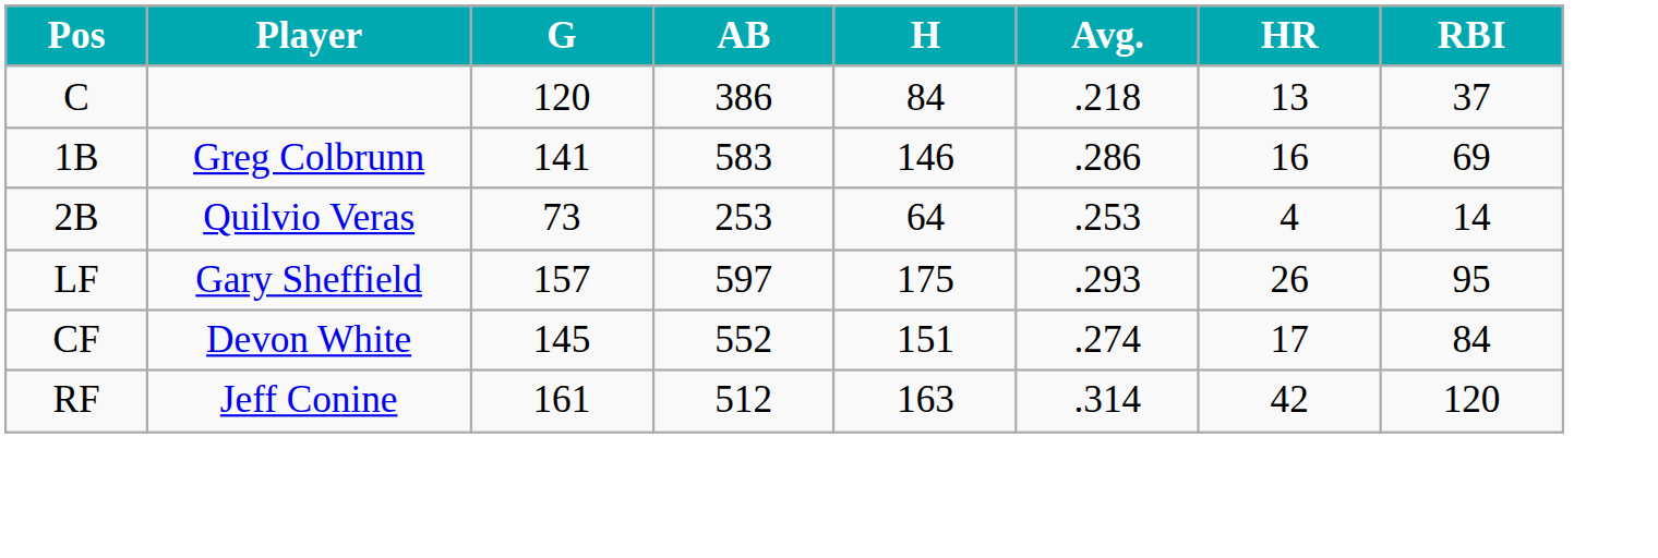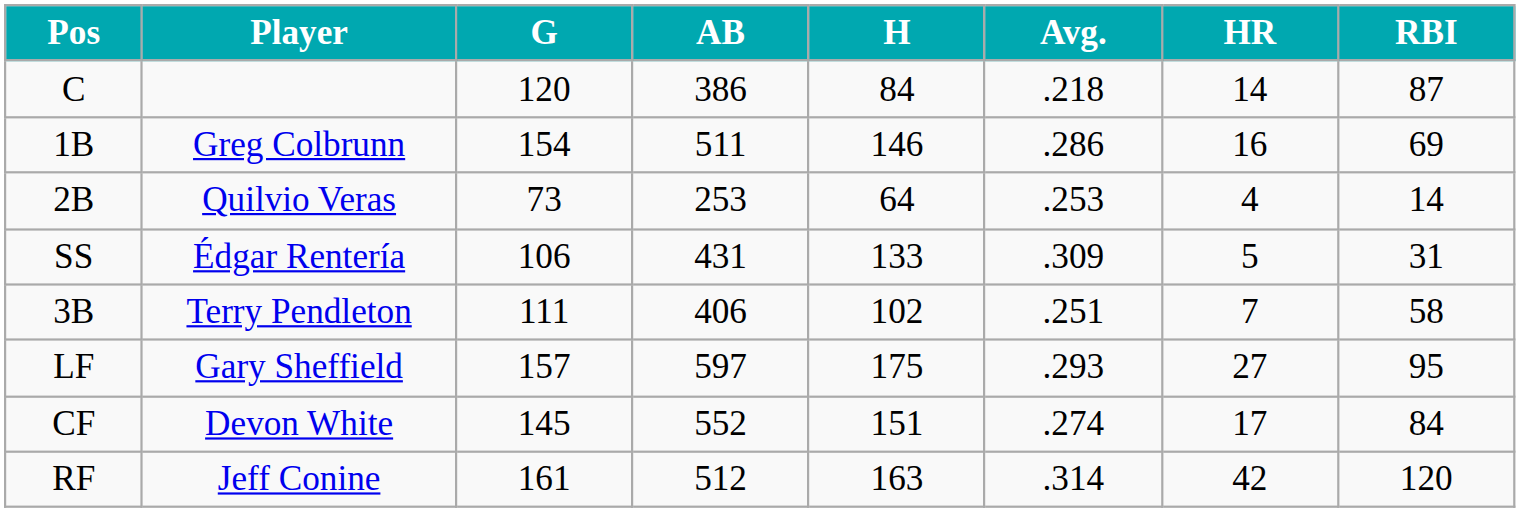C | HR: 13 -> 14
C | RBI: 37 -> 87
1B | G: 141 -> 154
1B | AB: 583 -> 511
+ row: SS | Édgar Rentería | 106 | 431 | 133 | .309 | 5 | 31
+ row: 3B | Terry Pendleton | 111 | 406 | 102 | .251 | 7 | 58
LF | HR: 26 -> 27
